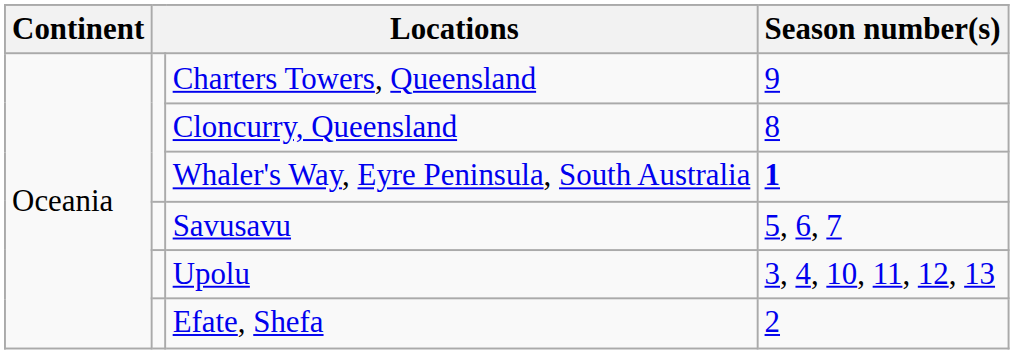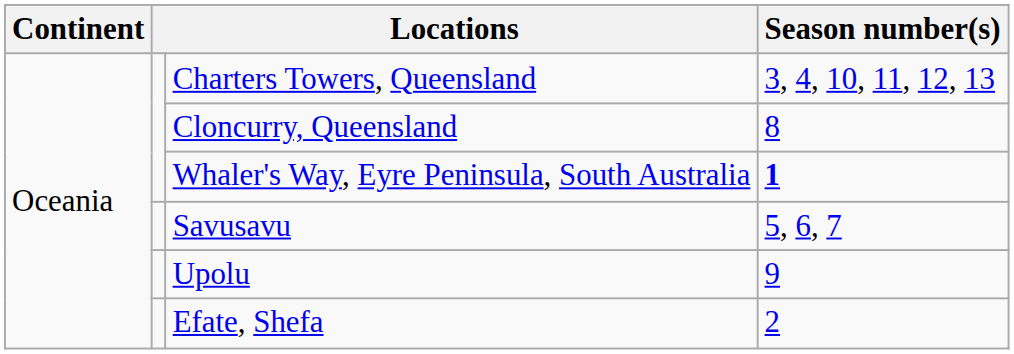Charters Towers, Queensland | Season number(s): 9 -> 3, 4, 10, 11, 12, 13
Upolu | Season number(s): 3, 4, 10, 11, 12, 13 -> 9
